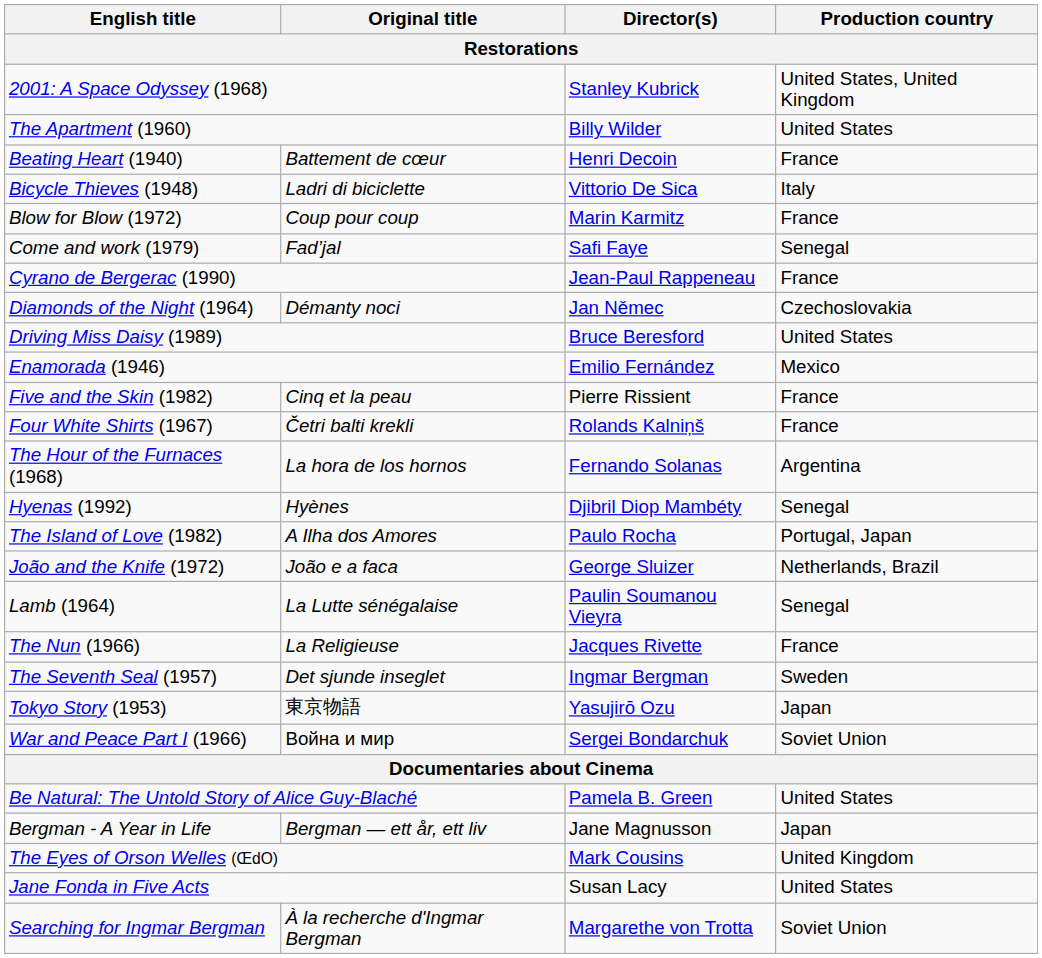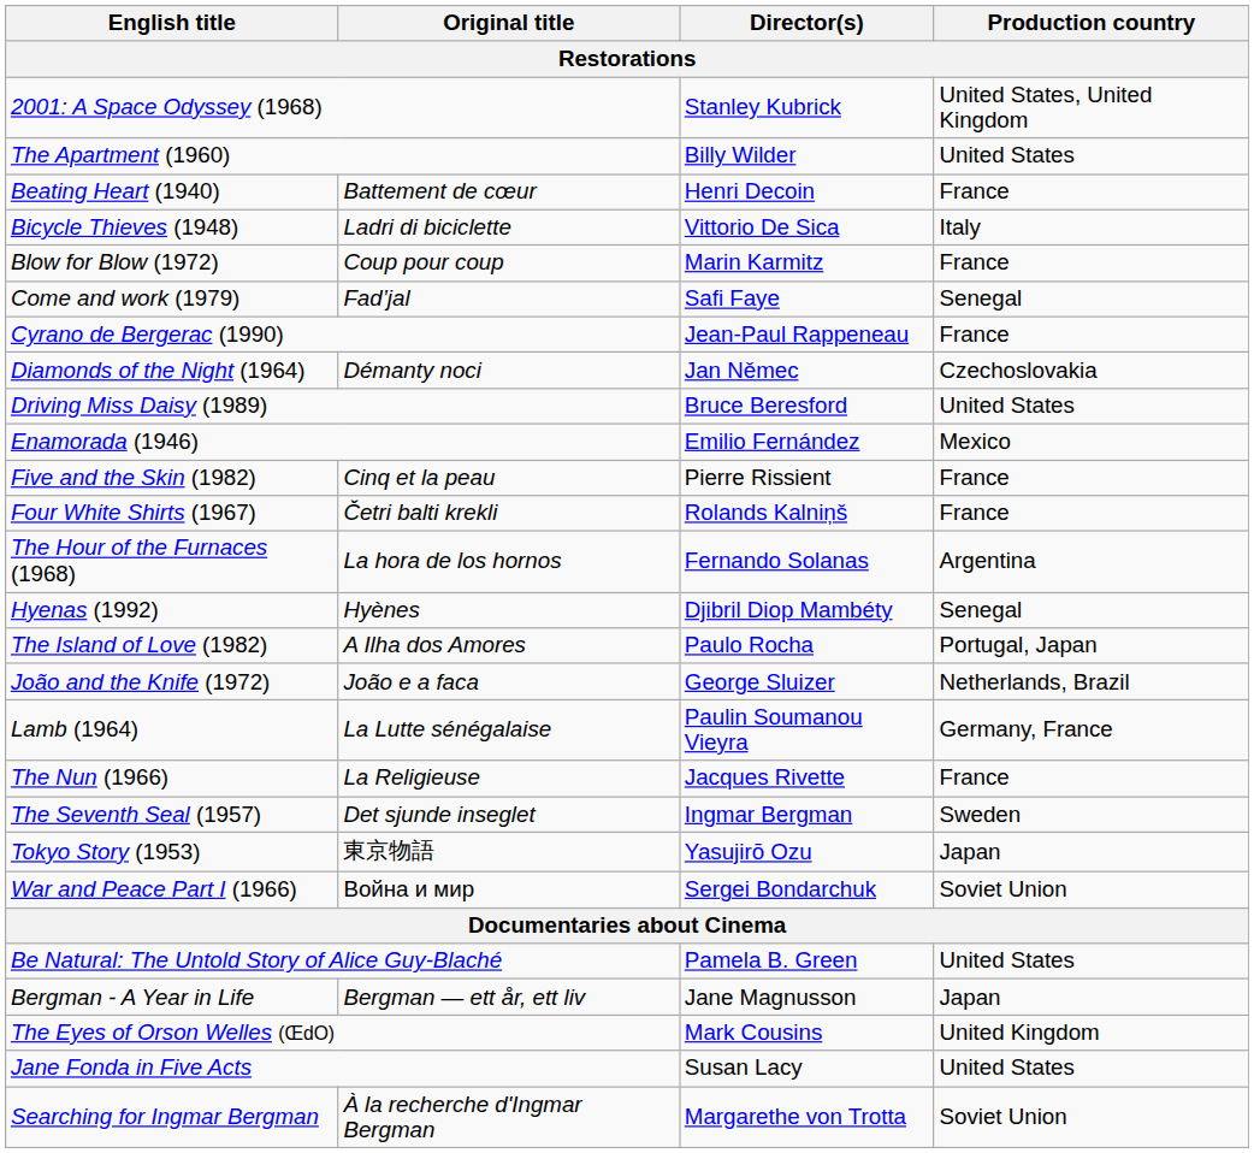Lamb (1964) | Production country: Senegal -> Germany, France
